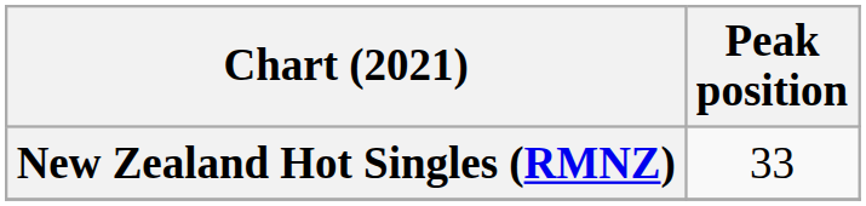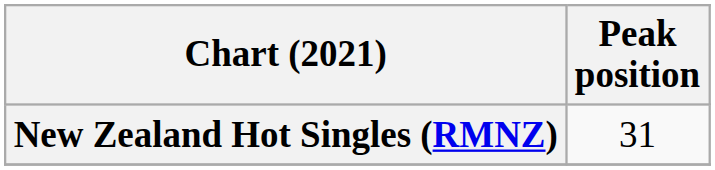New Zealand Hot Singles (RMNZ) | Peak position: 33 -> 31
